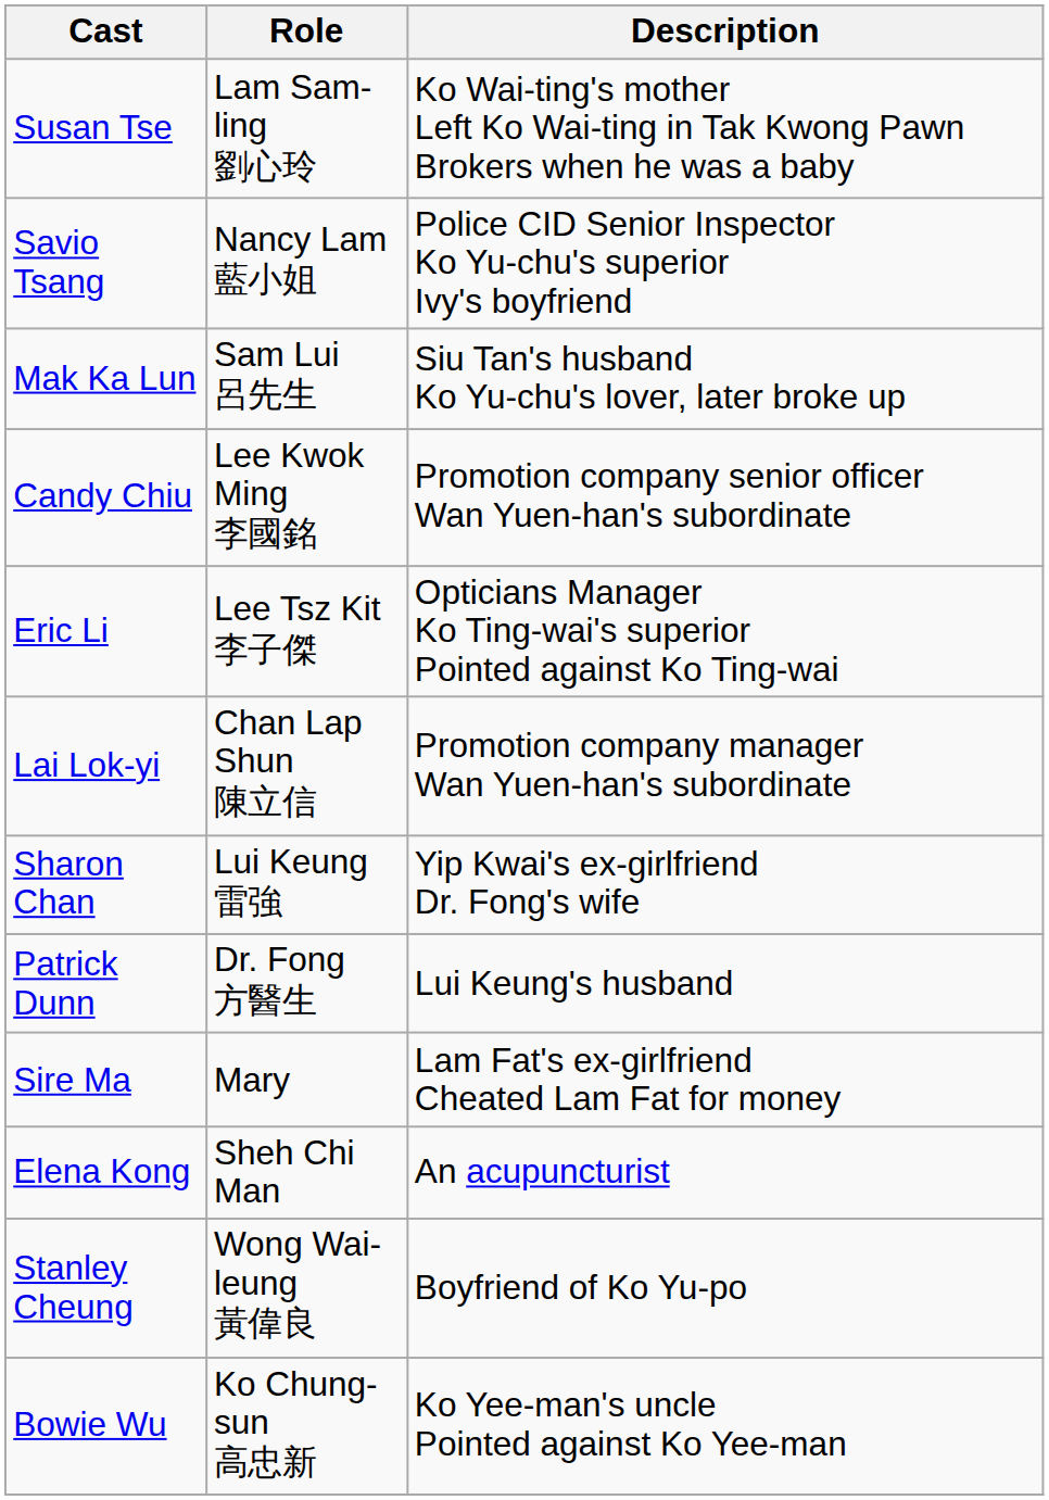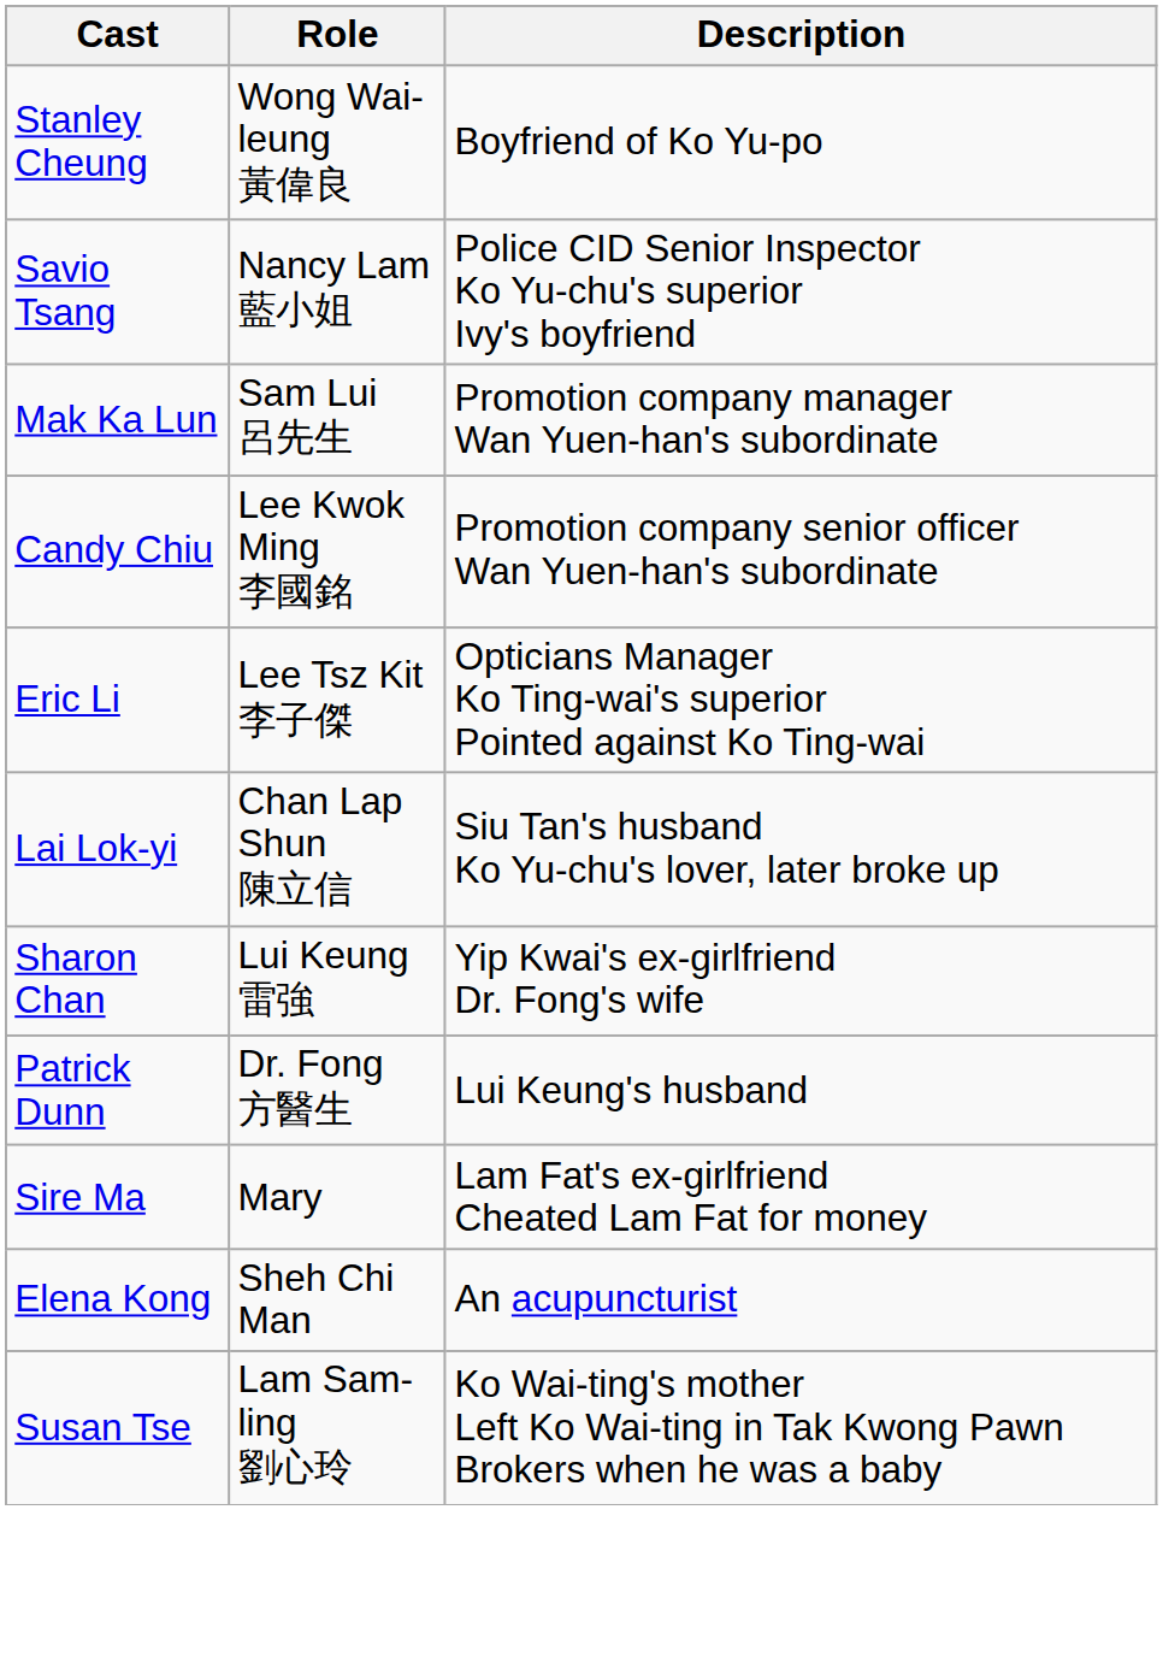rows swapped: Stanley Cheung <-> Susan Tse
Mak Ka Lun | Description: Siu Tan's husband Ko Yu-chu's lover, later broke up -> Promotion company manager Wan Yuen-han's subordinate
Lai Lok-yi | Description: Promotion company manager Wan Yuen-han's subordinate -> Siu Tan's husband Ko Yu-chu's lover, later broke up
- row: Bowie Wu | Ko Chung-sun 高忠新 | Ko Yee-man's uncle Pointed against Ko Yee-man
